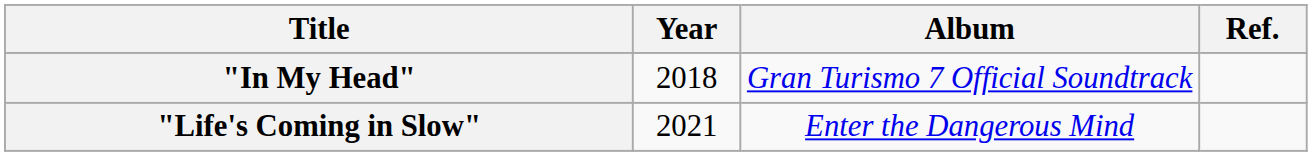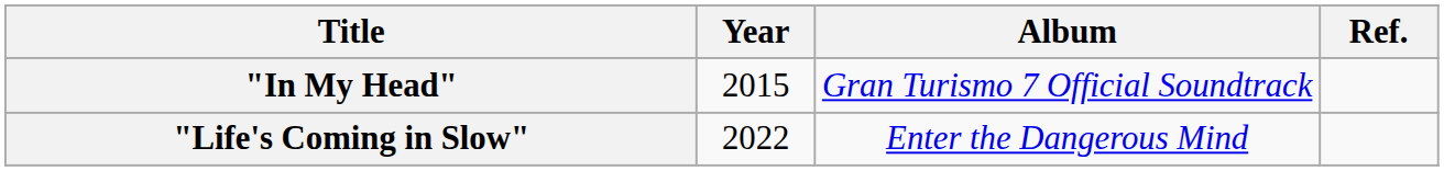"In My Head" | Year: 2018 -> 2015
"Life's Coming in Slow" | Year: 2021 -> 2022
